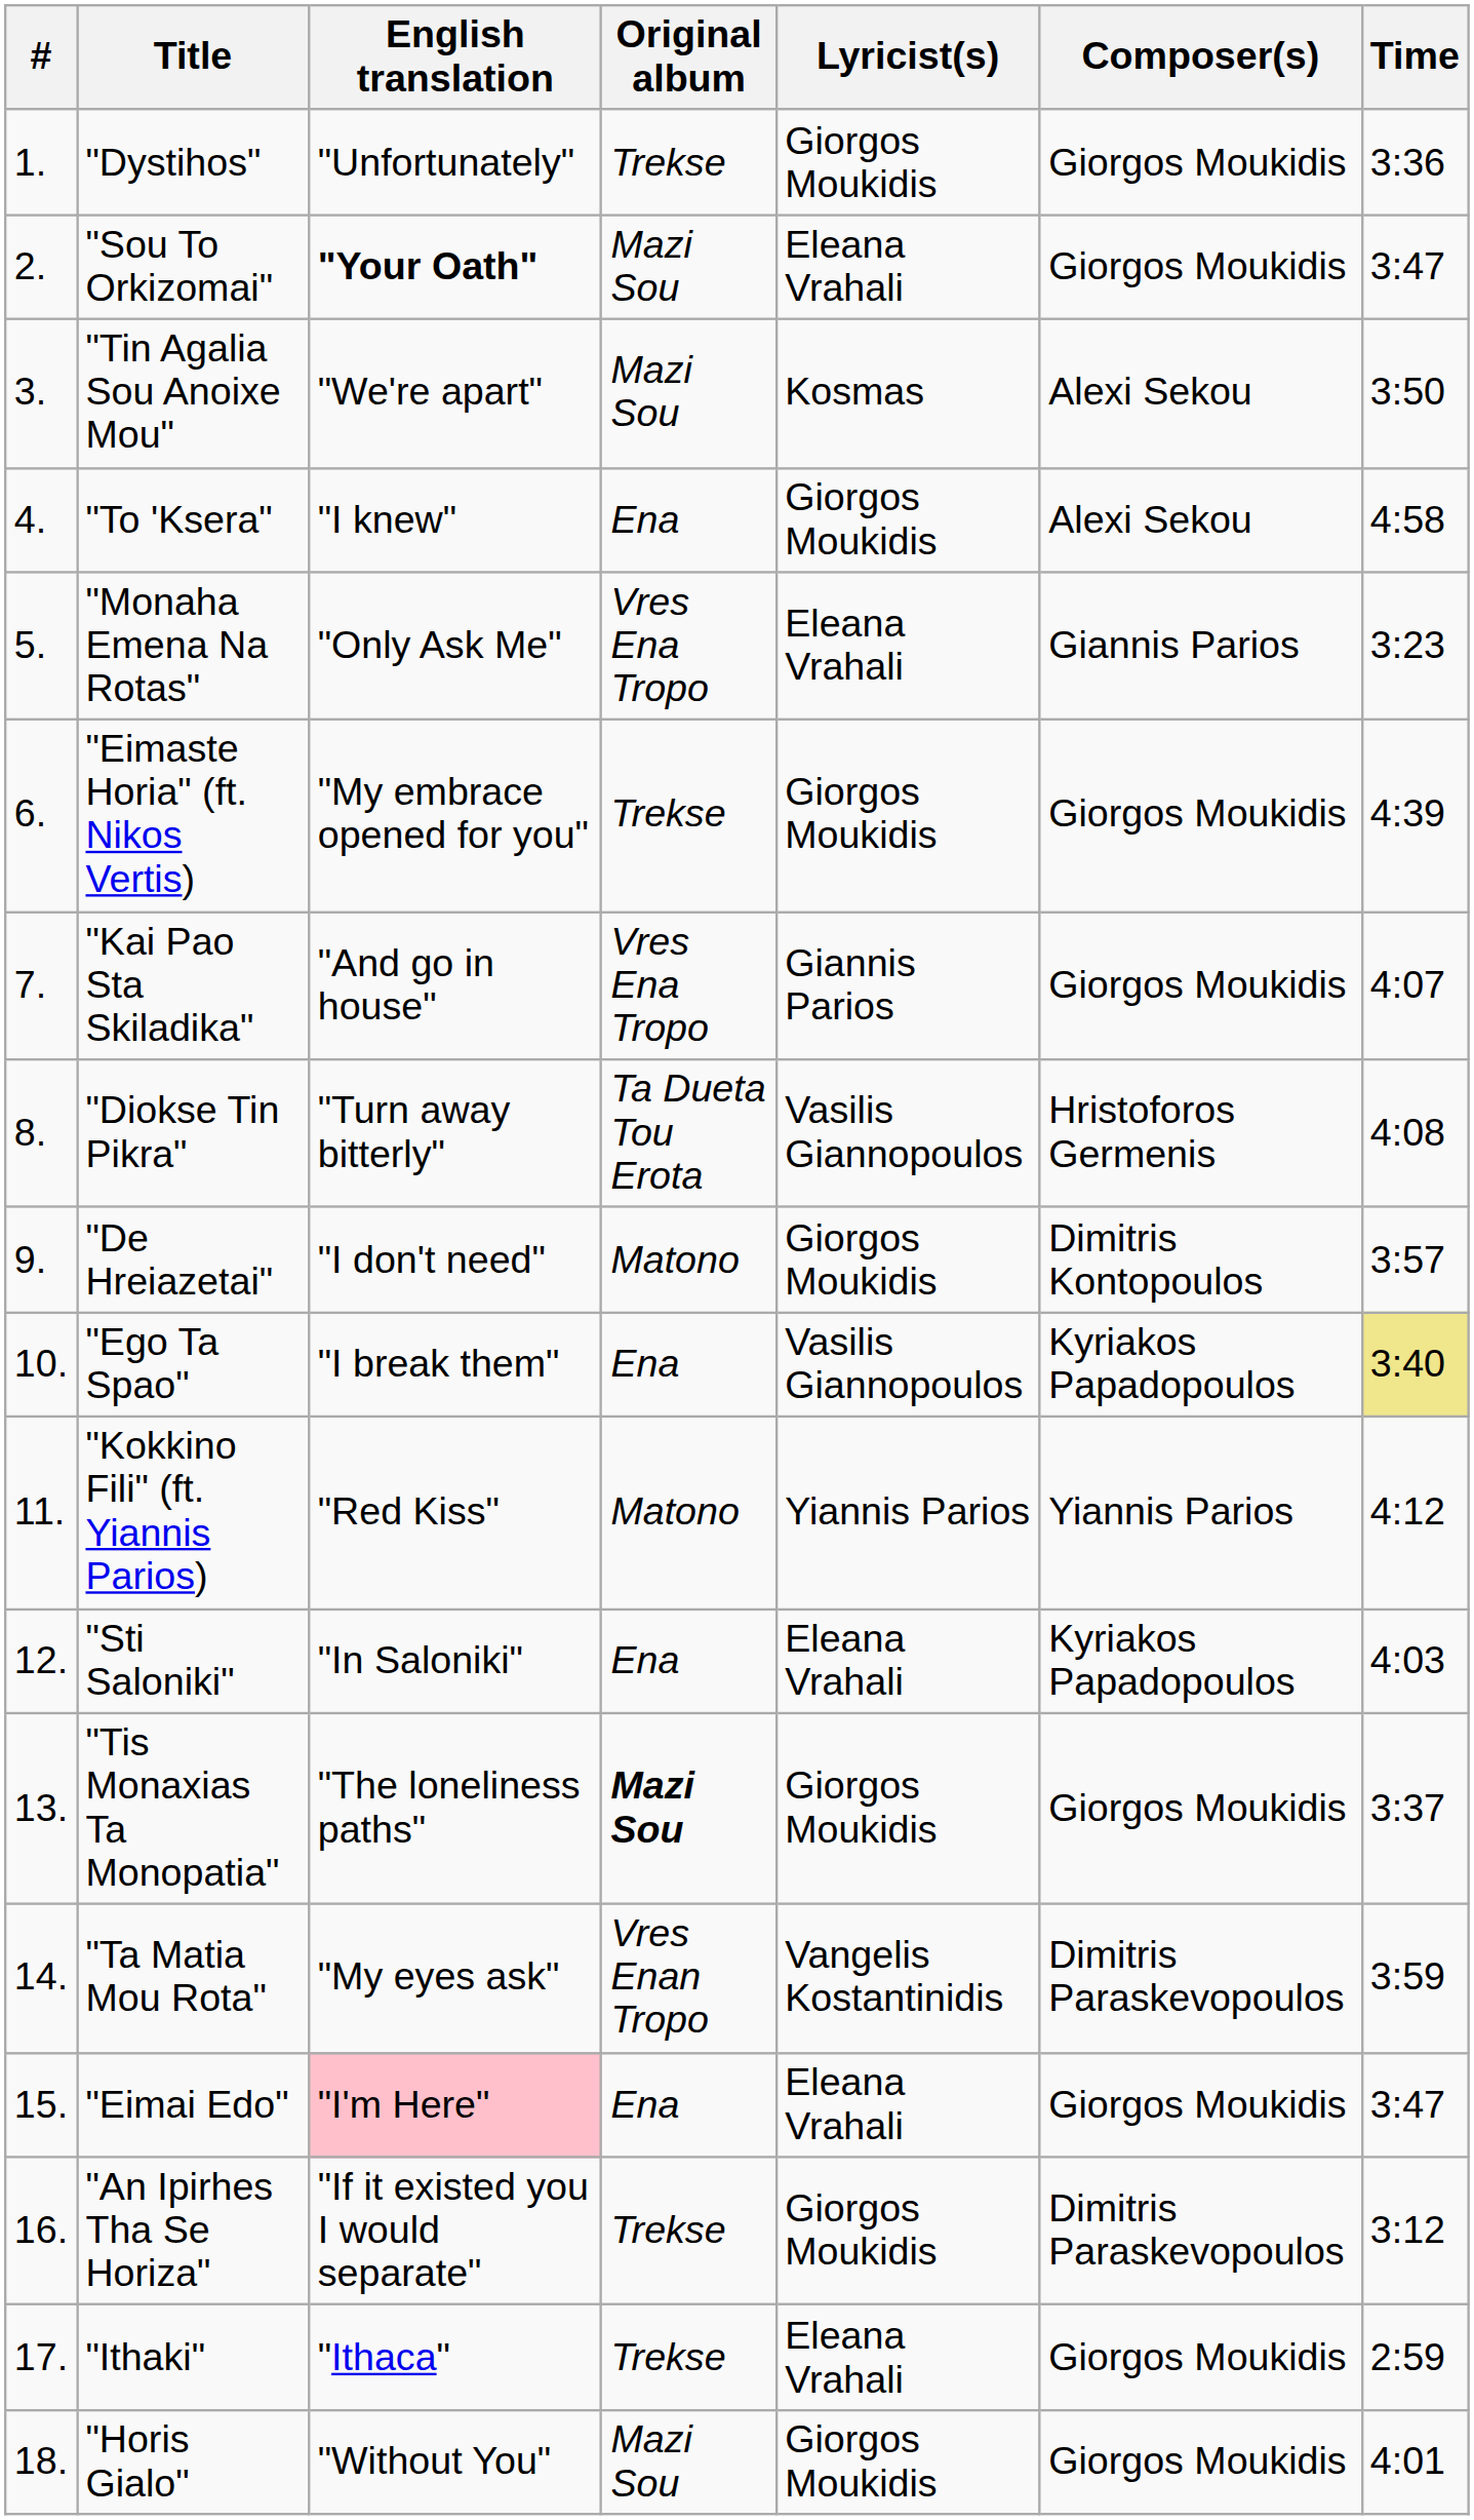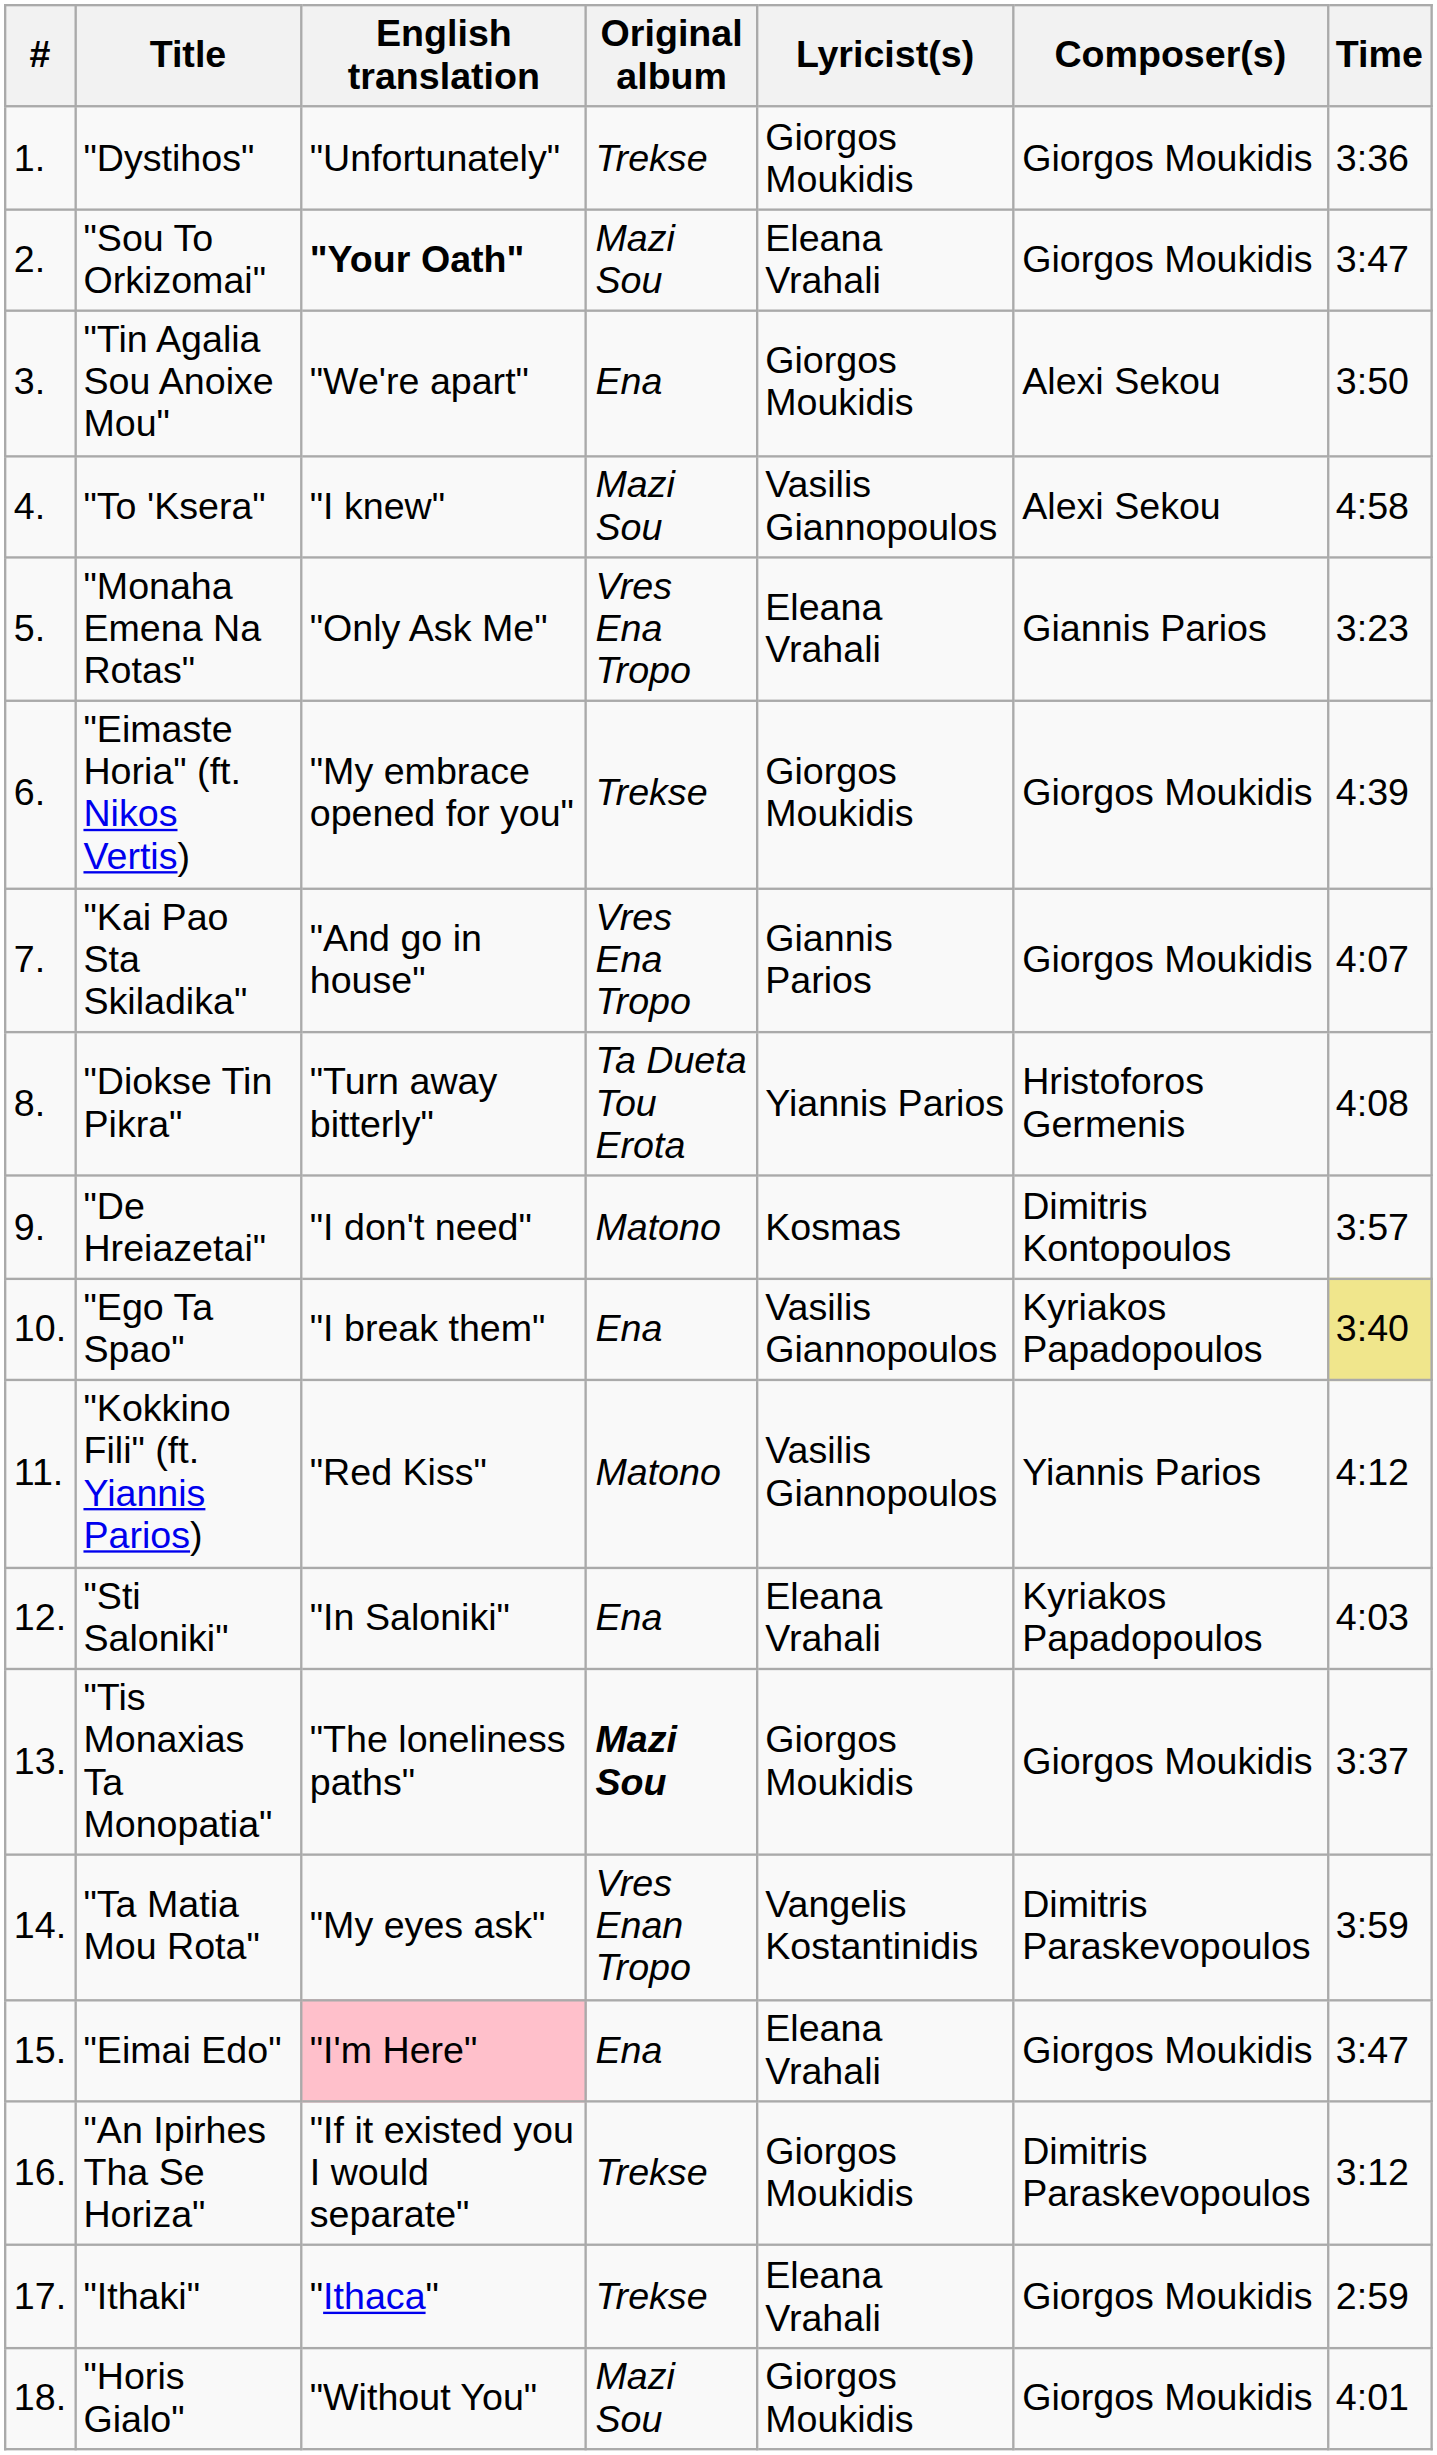"Tin Agalia Sou Anoixe Mou" | Original album: Mazi Sou -> Ena
"Tin Agalia Sou Anoixe Mou" | Lyricist(s): Kosmas -> Giorgos Moukidis
"To 'Ksera" | Original album: Ena -> Mazi Sou
"To 'Ksera" | Lyricist(s): Giorgos Moukidis -> Vasilis Giannopoulos
"Diokse Tin Pikra" | Lyricist(s): Vasilis Giannopoulos -> Yiannis Parios
"De Hreiazetai" | Lyricist(s): Giorgos Moukidis -> Kosmas
"Kokkino Fili" (ft. Yiannis Parios) | Lyricist(s): Yiannis Parios -> Vasilis Giannopoulos
